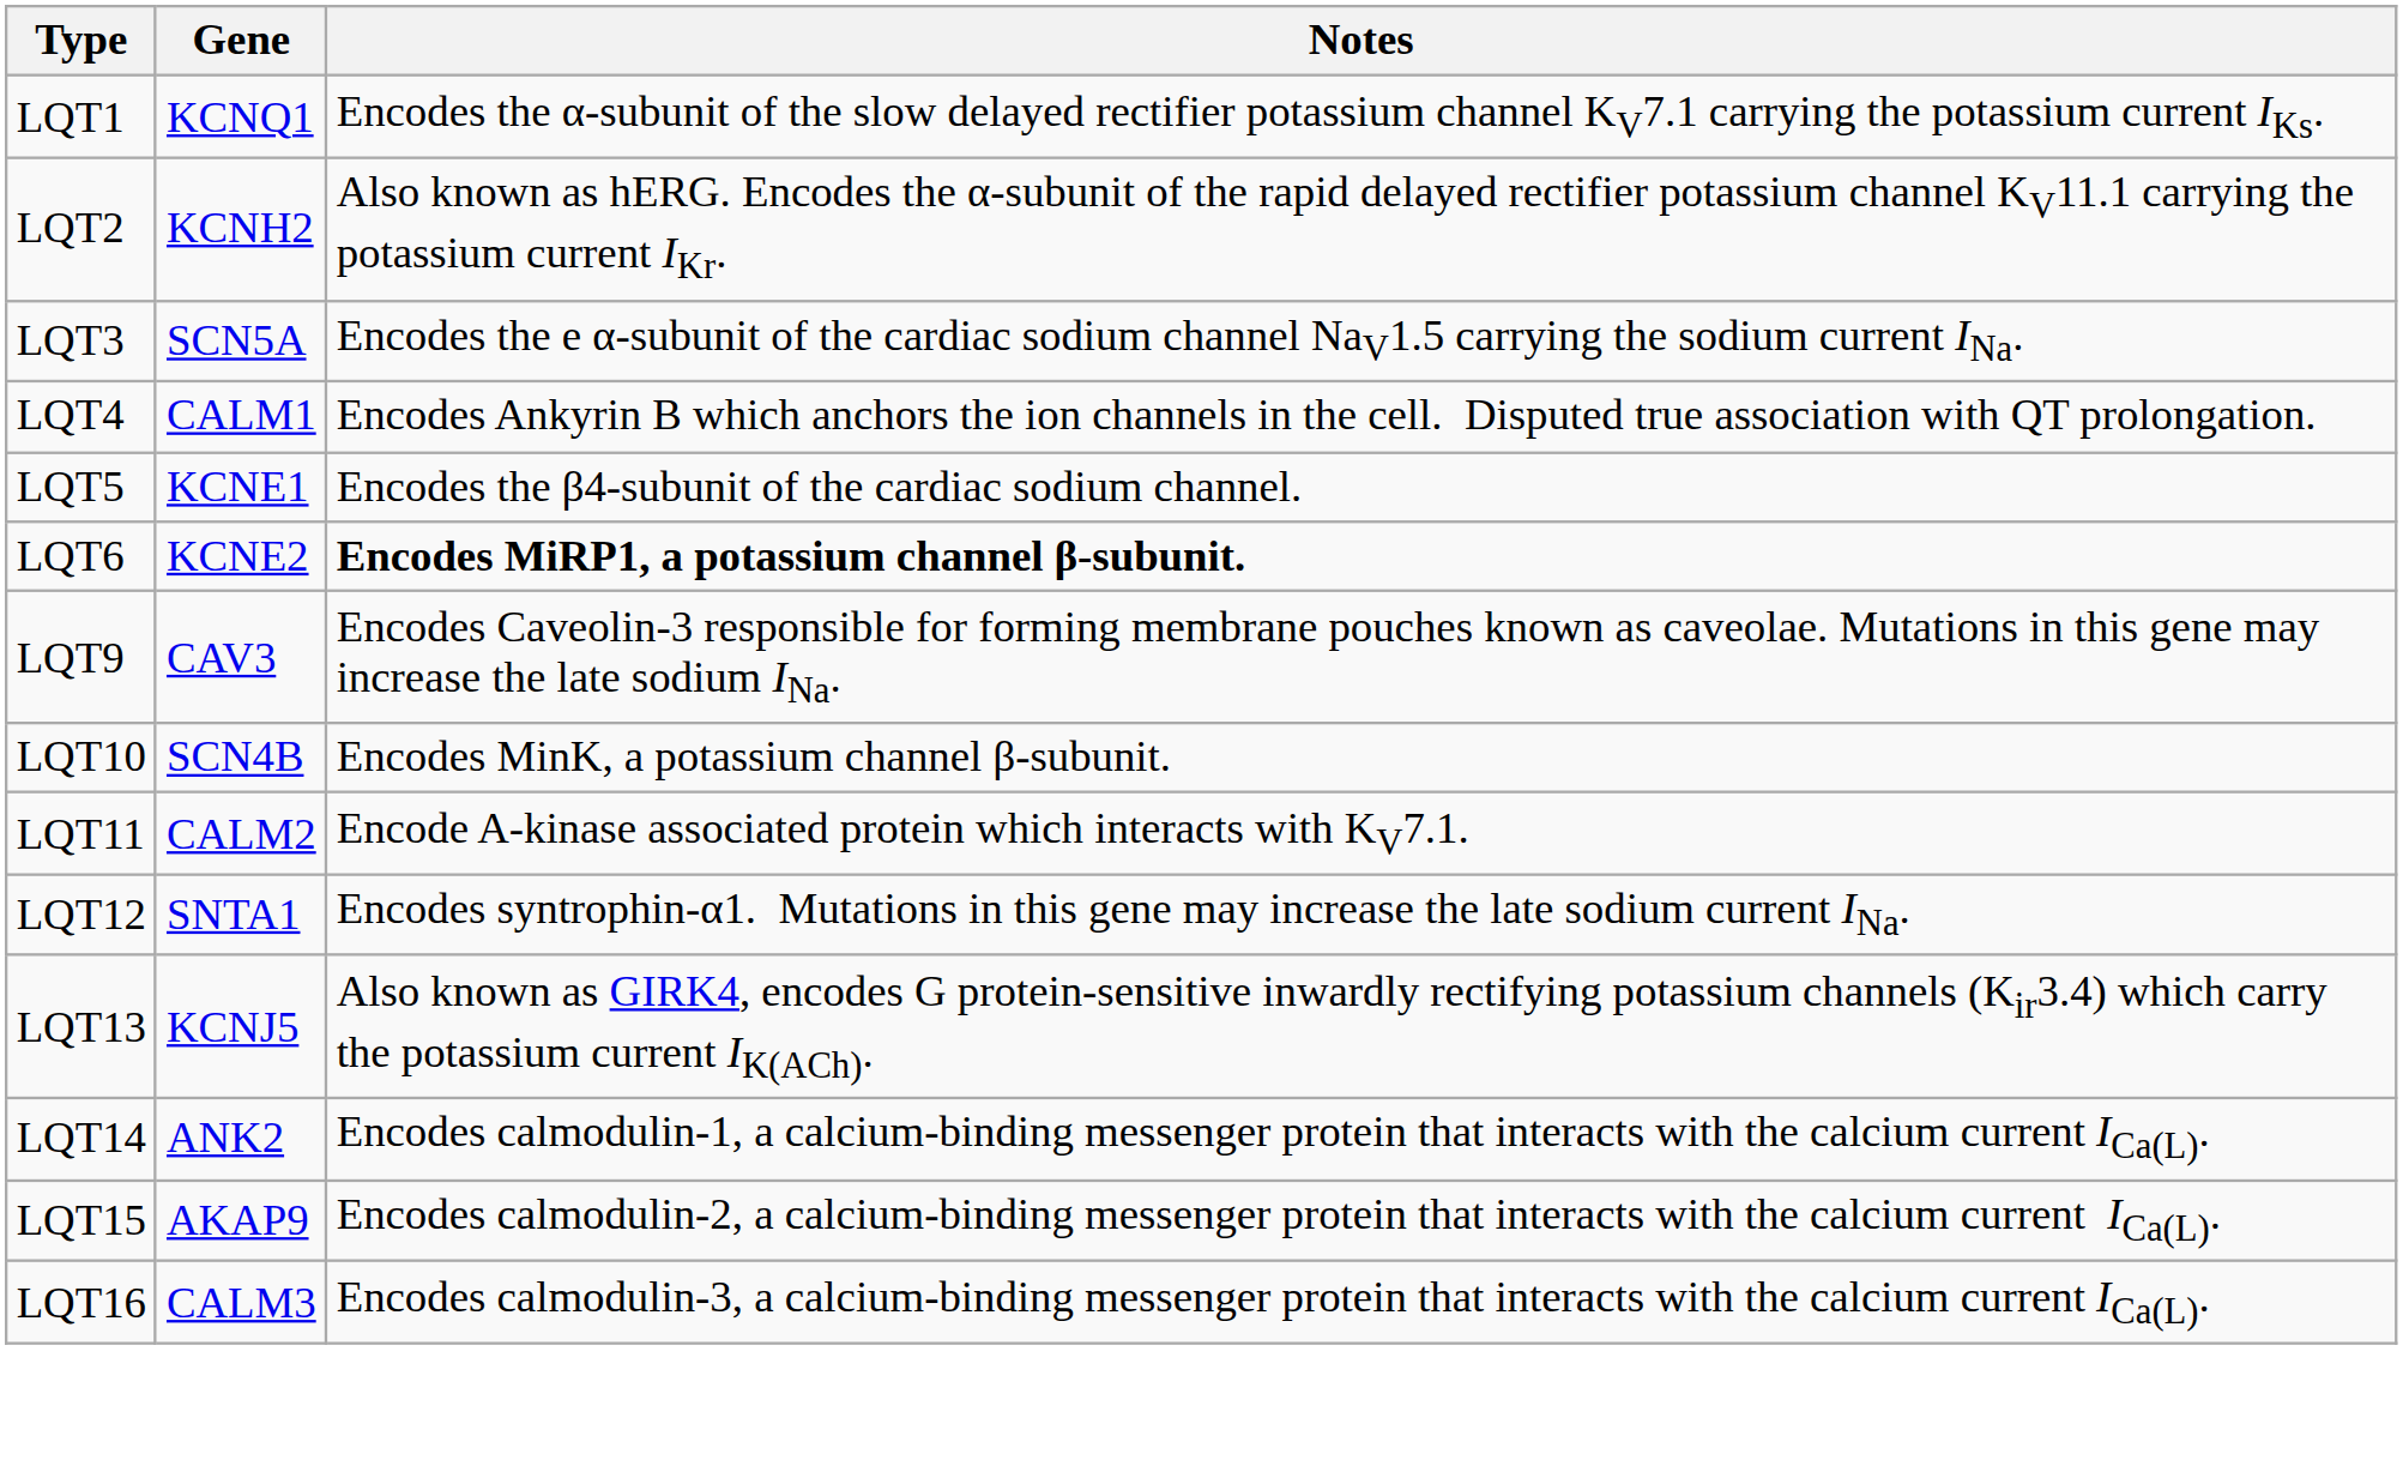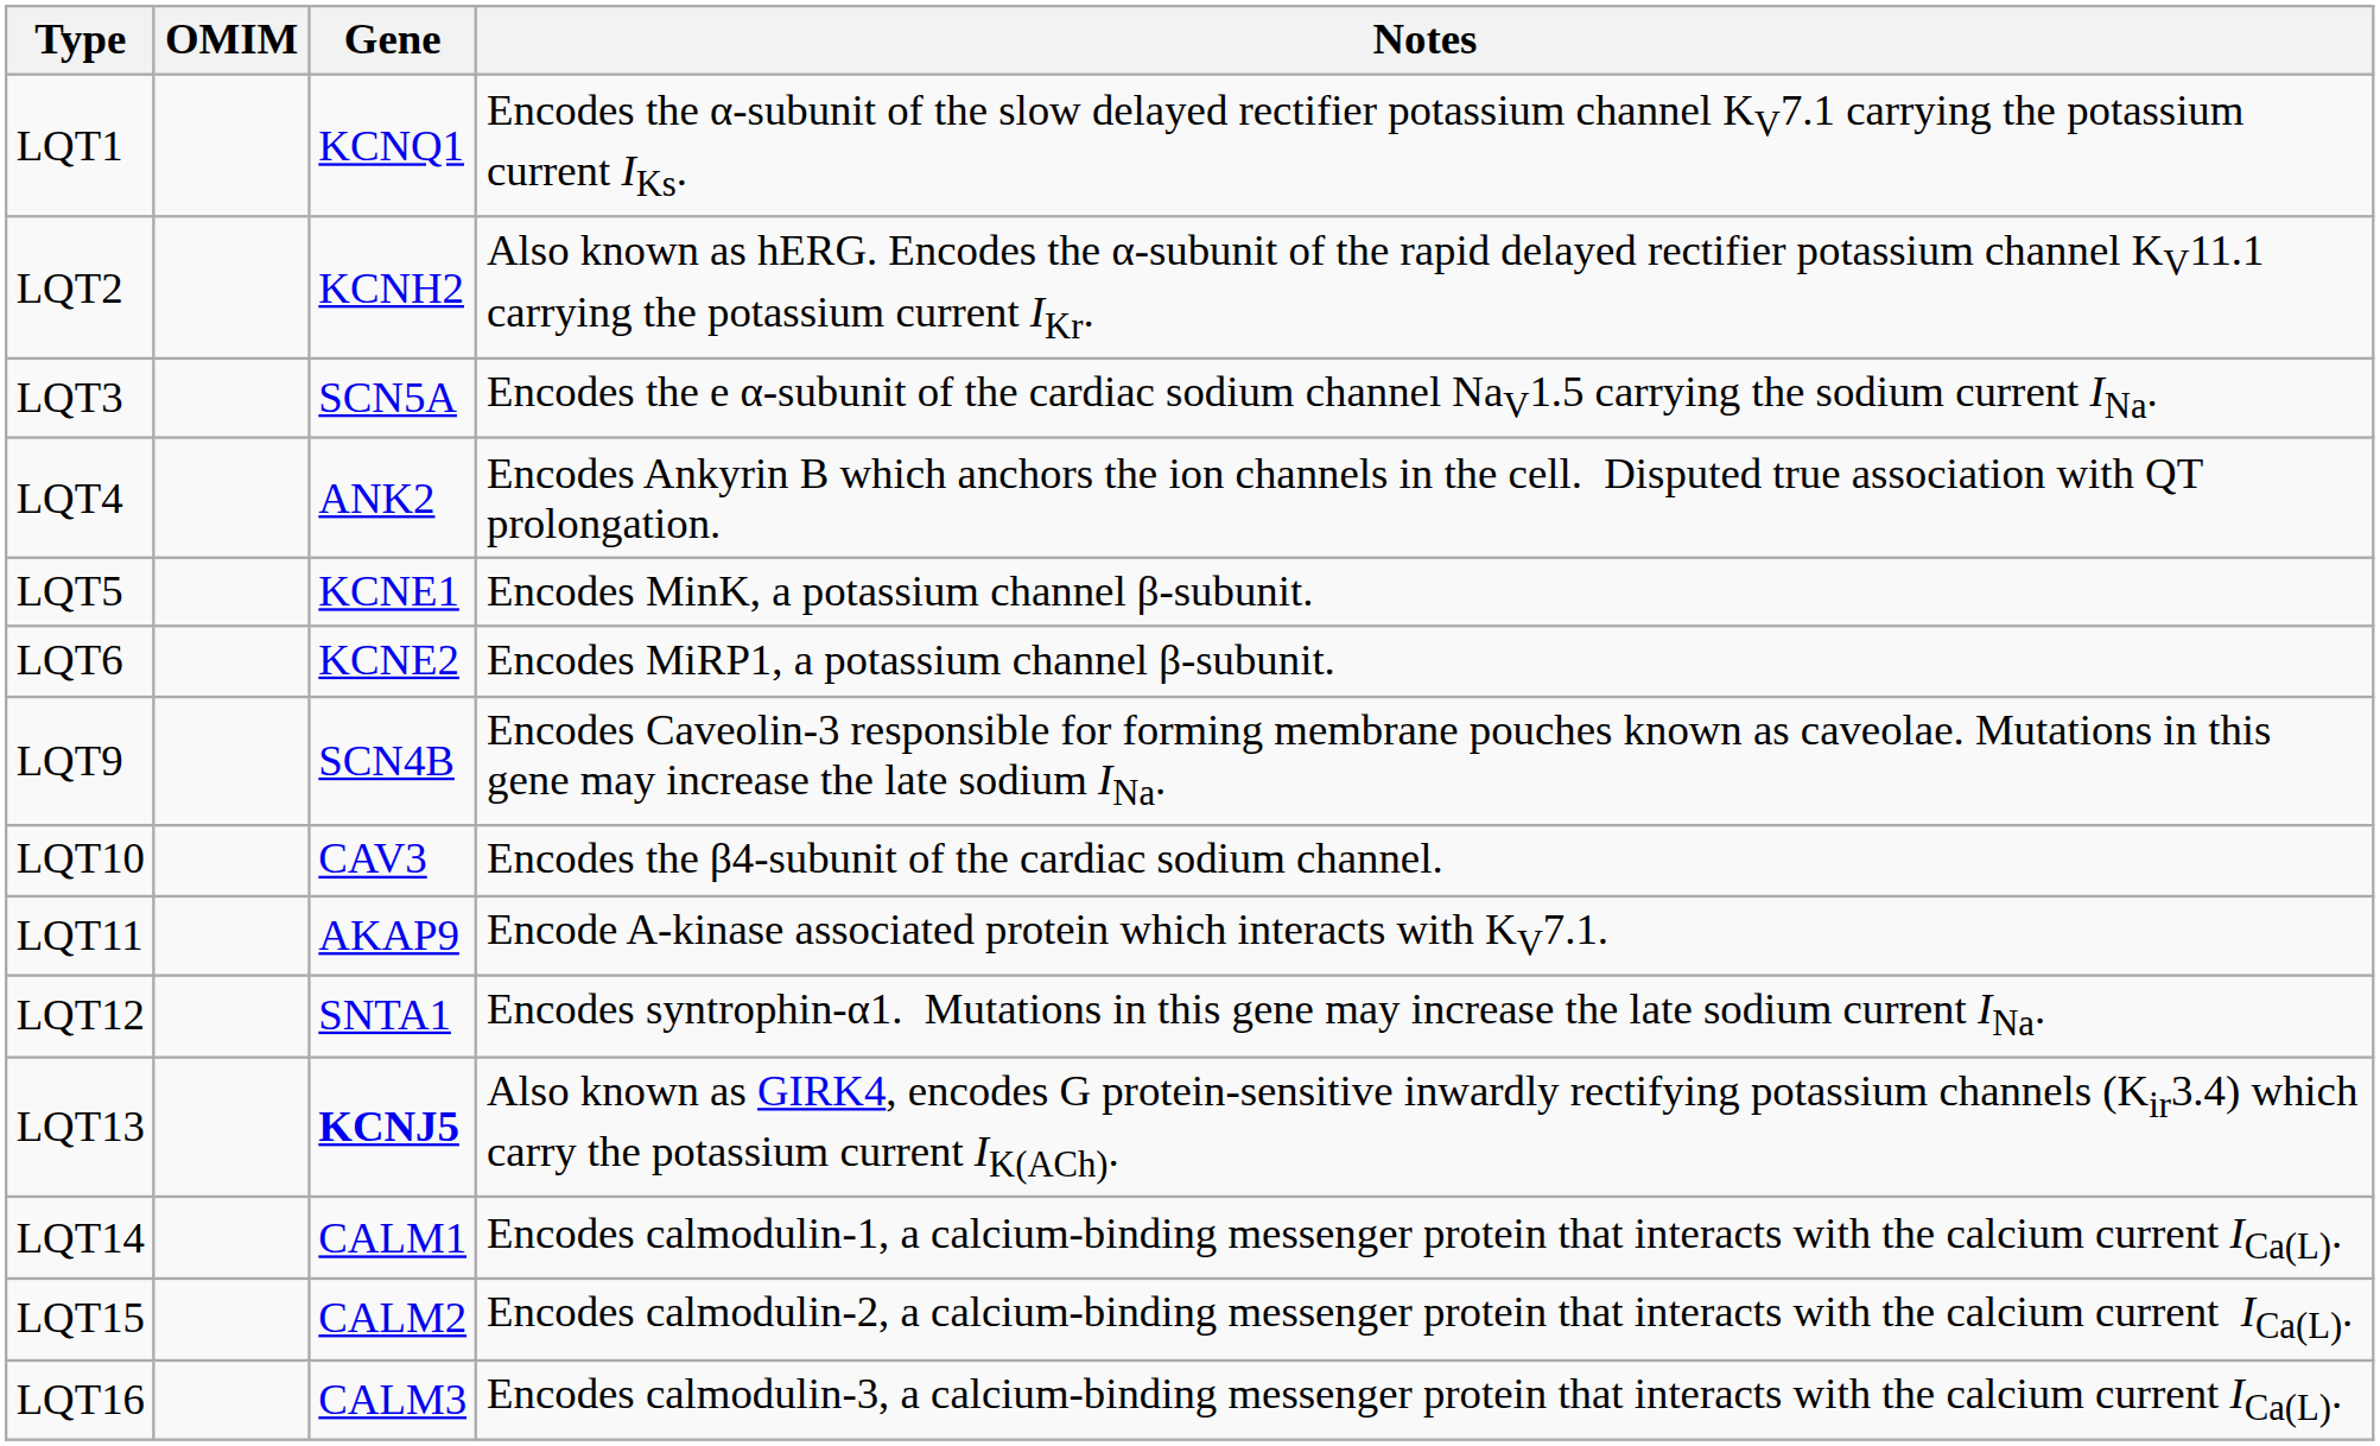+ column: OMIM
LQT4 | Gene: CALM1 -> ANK2
LQT5 | Notes: Encodes the β4-subunit of the cardiac sodium channel. -> Encodes MinK, a potassium channel β-subunit.
LQT6 | Notes: bold -> normal
LQT9 | Gene: CAV3 -> SCN4B
LQT10 | Gene: SCN4B -> CAV3
LQT10 | Notes: Encodes MinK, a potassium channel β-subunit. -> Encodes the β4-subunit of the cardiac sodium channel.
LQT11 | Gene: CALM2 -> AKAP9
LQT13 | Gene: normal -> bold
LQT14 | Gene: ANK2 -> CALM1
LQT15 | Gene: AKAP9 -> CALM2
